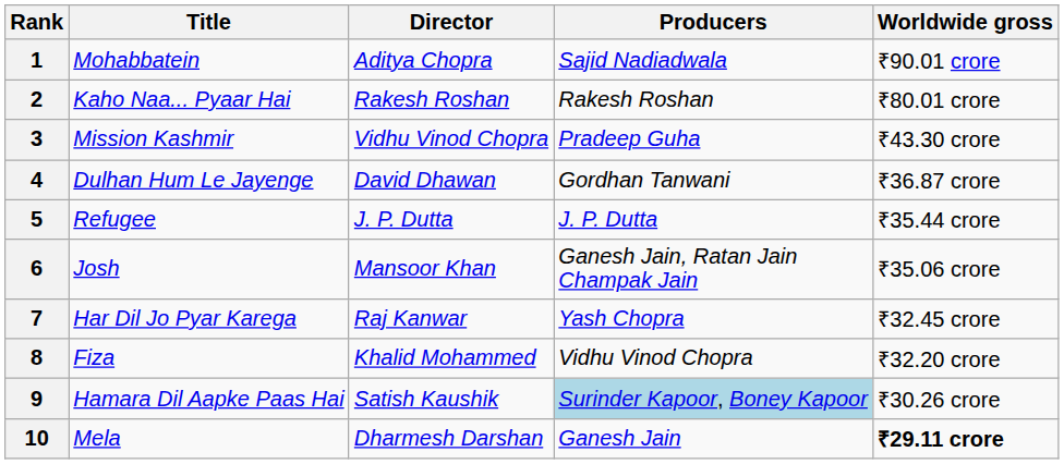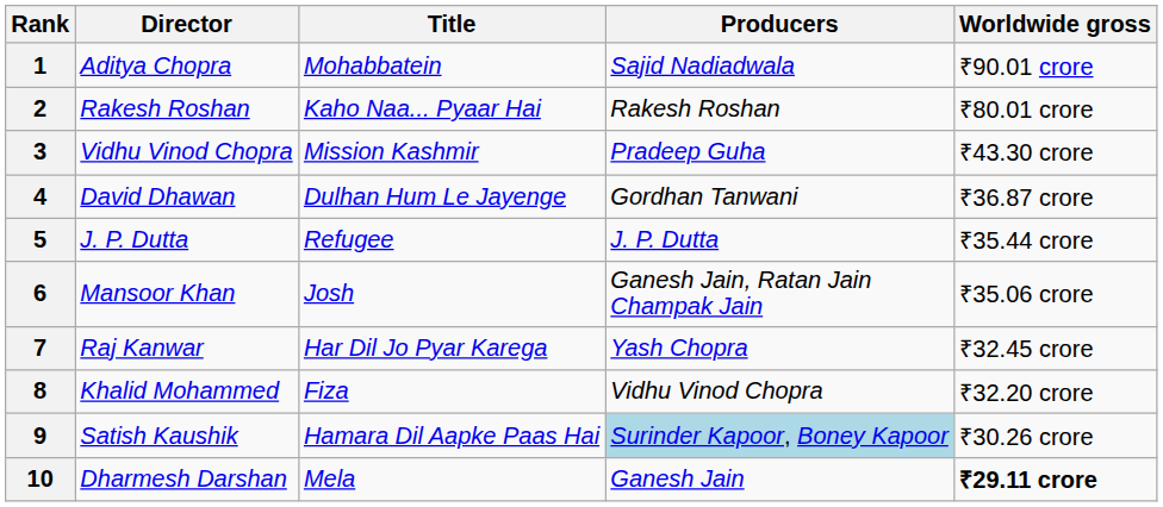columns swapped: Title <-> Director
